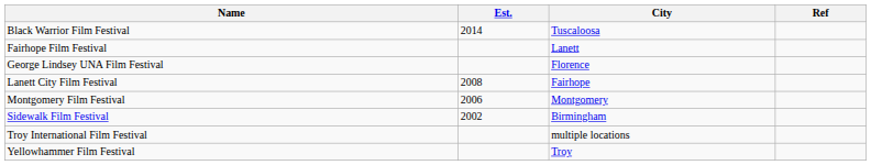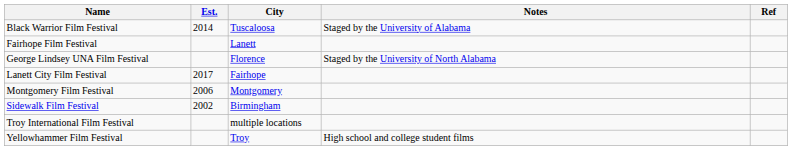+ column: Notes | Staged by the University of Alabama | Staged by the University of North Alabama | High school and college student films
Lanett City Film Festival | Est.: 2008 -> 2017
